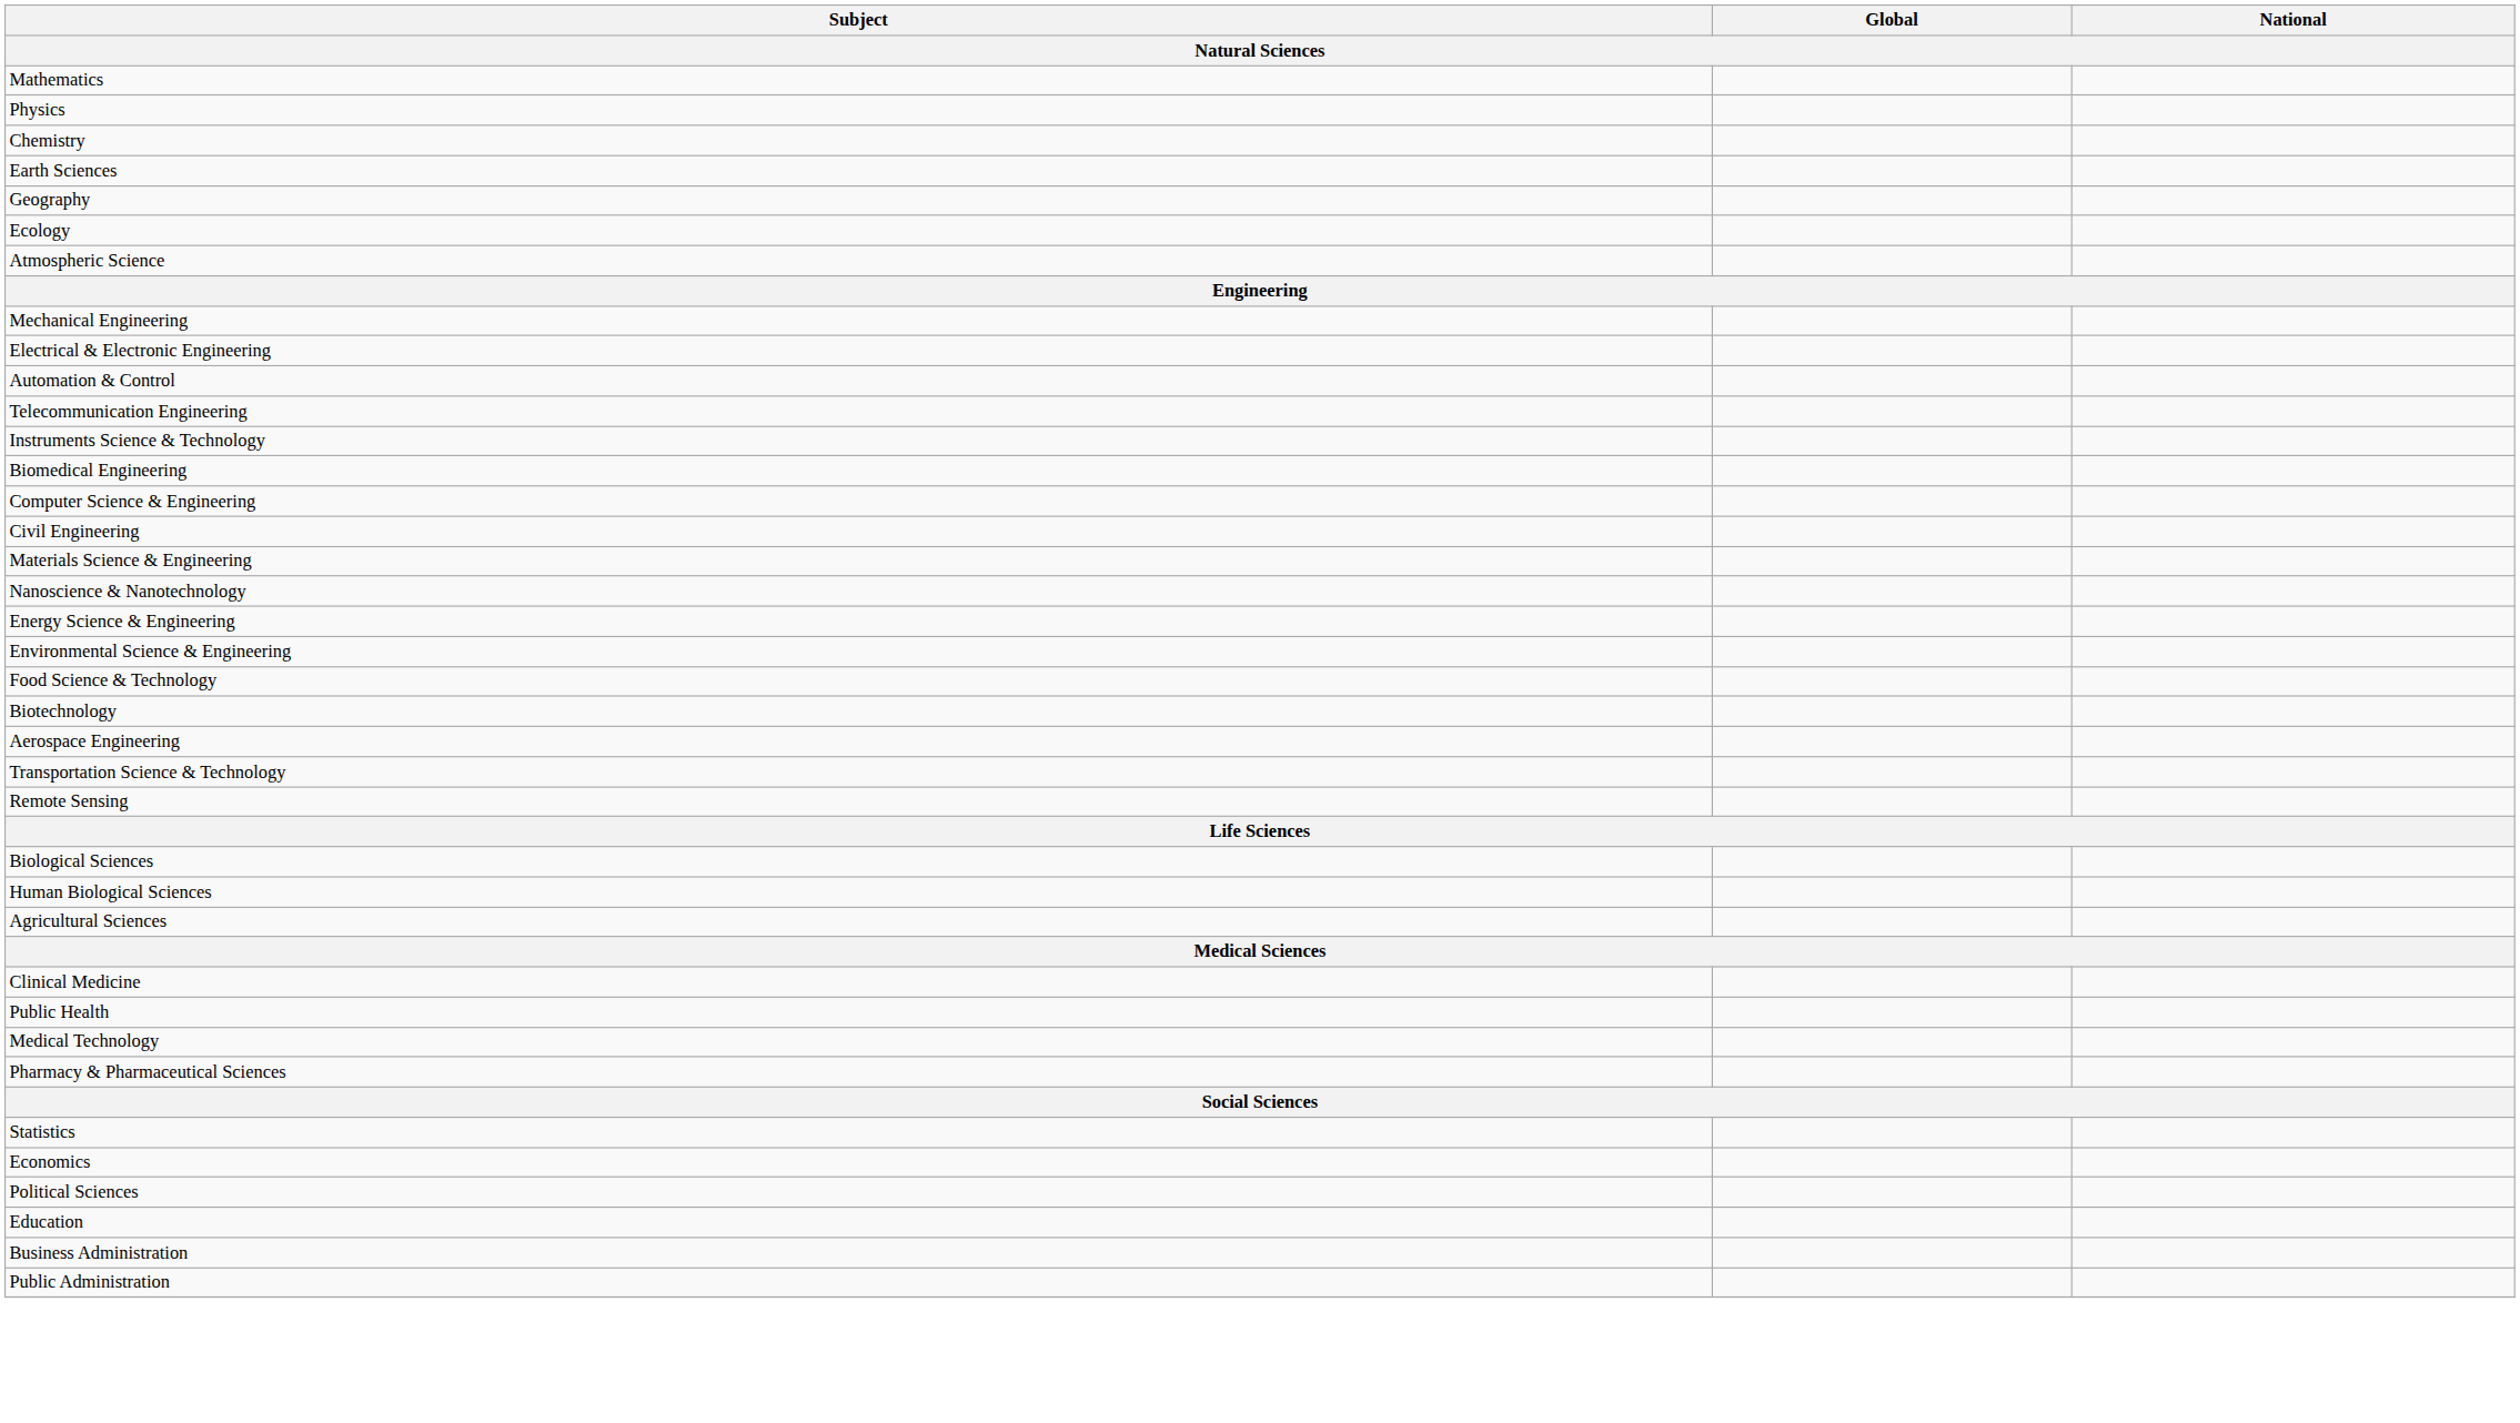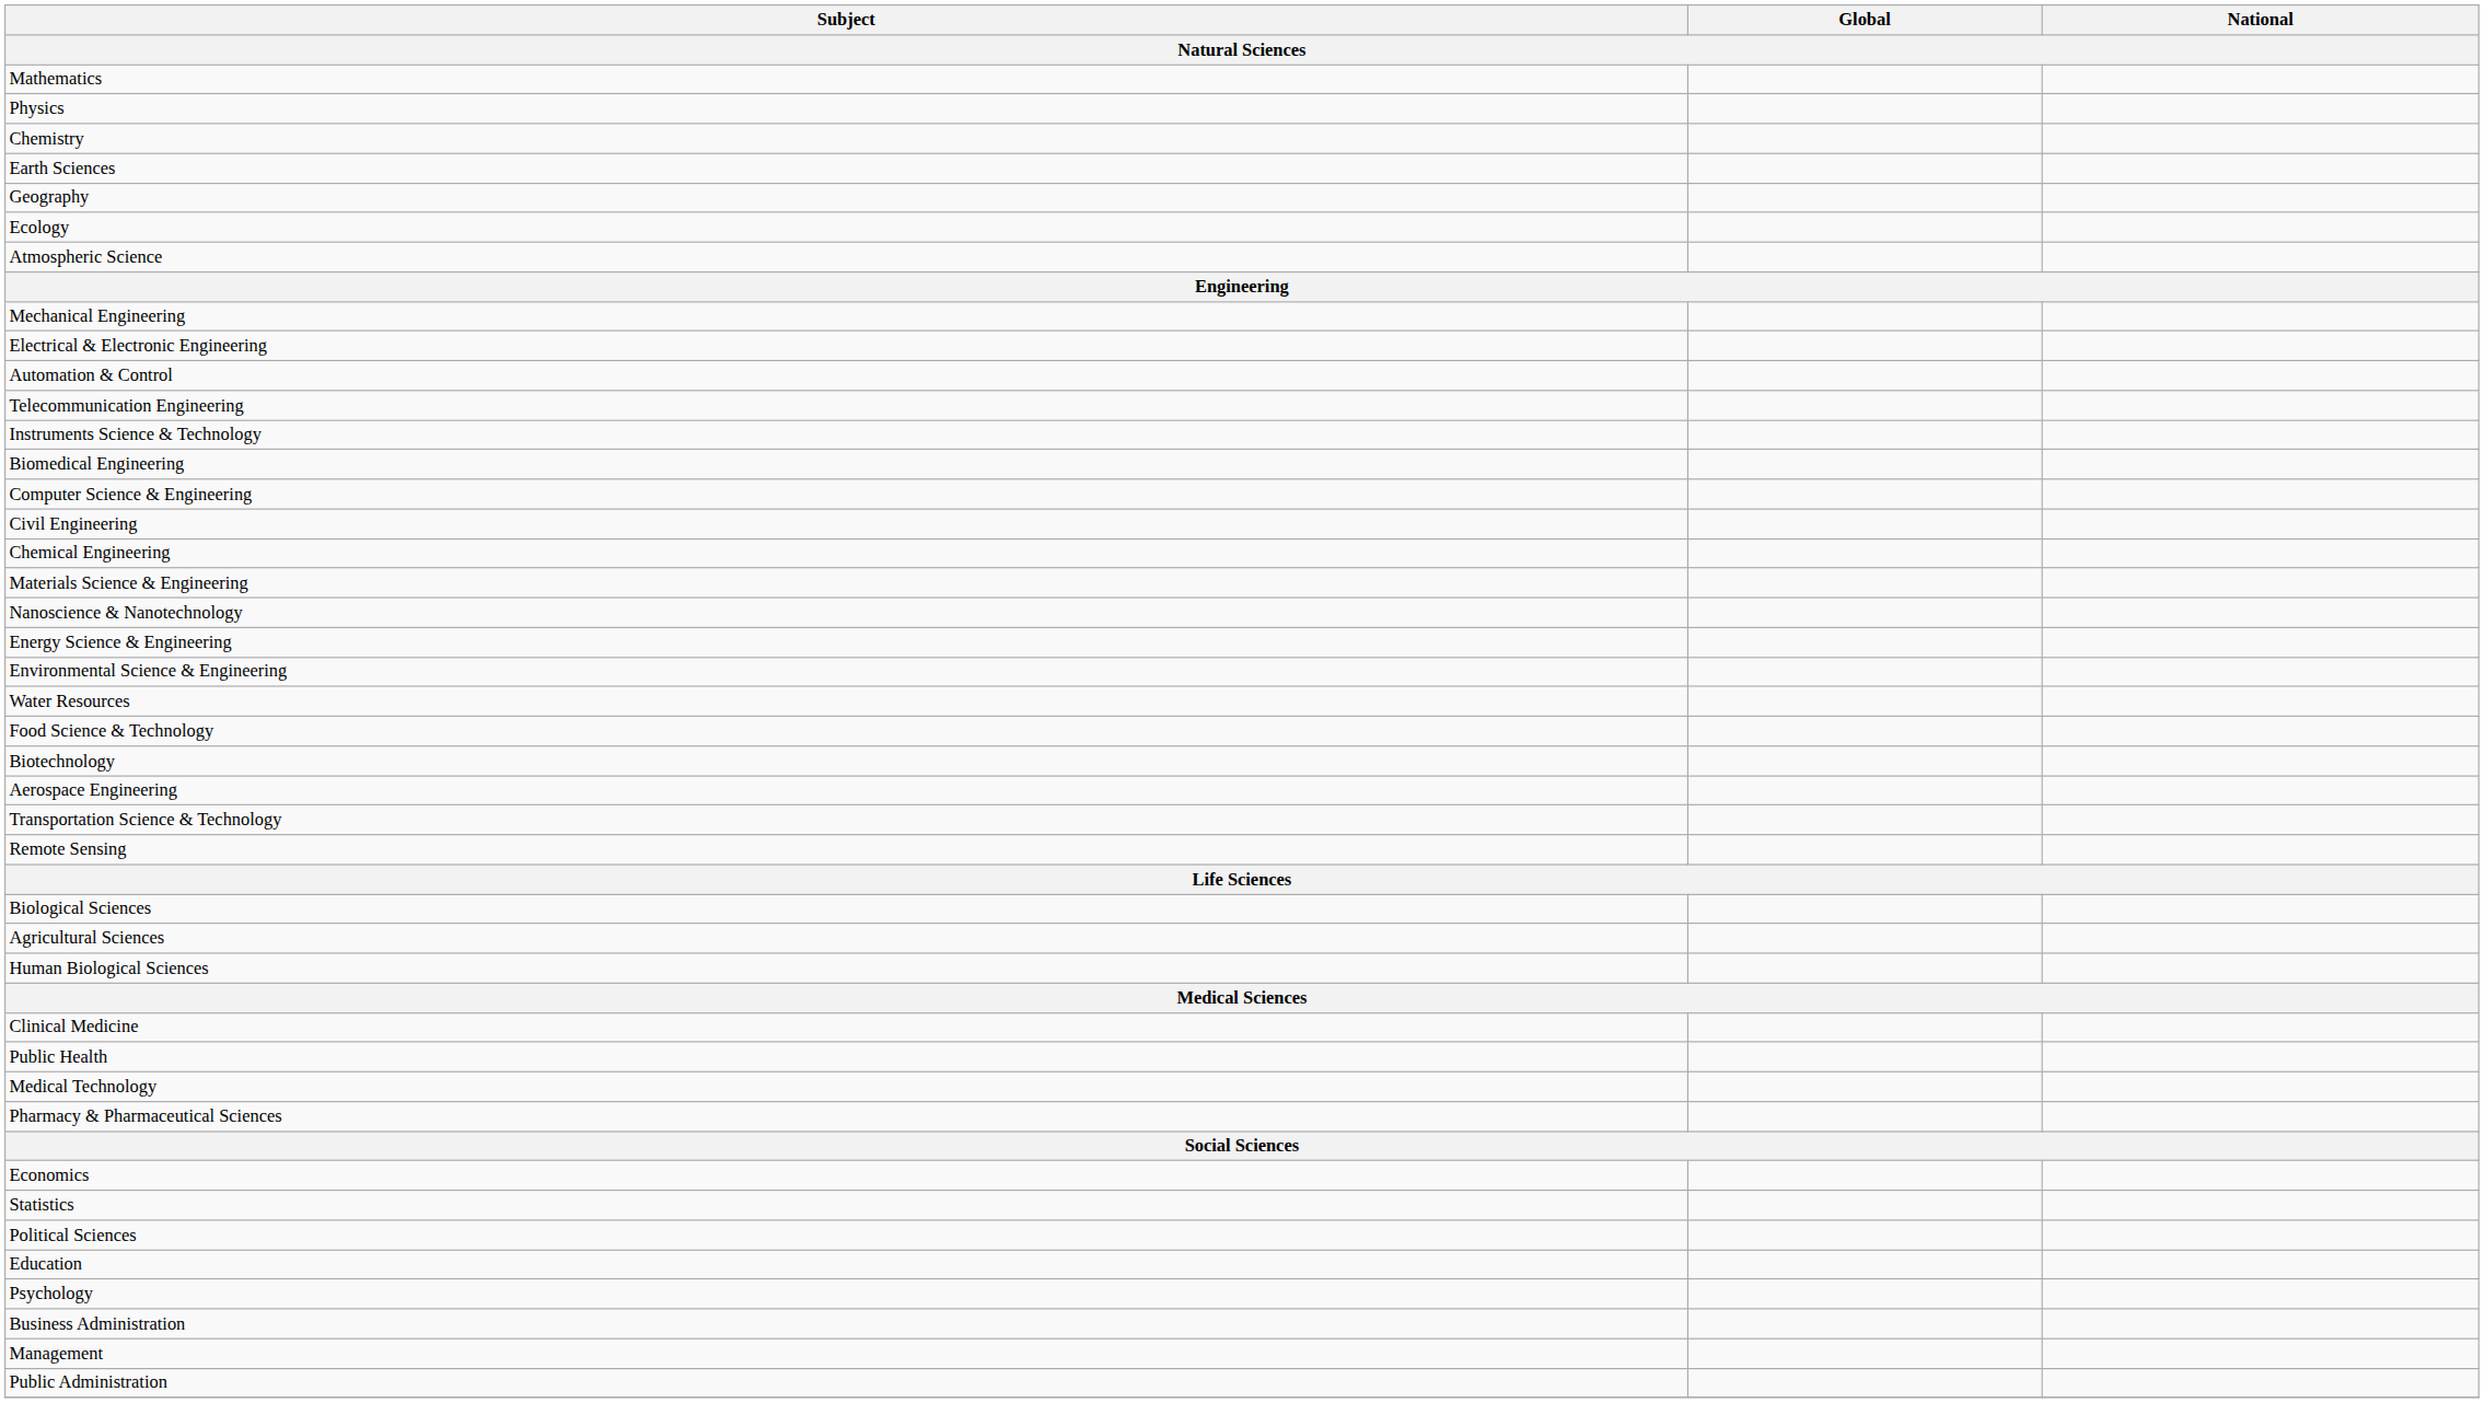+ row: Chemical Engineering
+ row: Water Resources
rows swapped: Human Biological Sciences <-> Agricultural Sciences
rows swapped: Economics <-> Statistics
+ row: Psychology
+ row: Management
